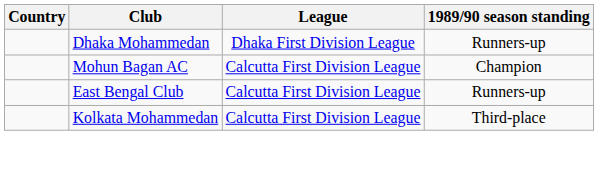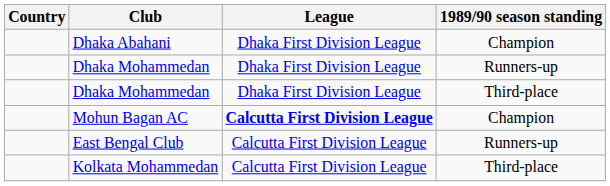+ row: Dhaka Abahani | Dhaka First Division League | Champion
+ row: Dhaka Mohammedan | Dhaka First Division League | Third-place
Mohun Bagan AC | League: normal -> bold
